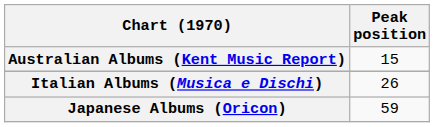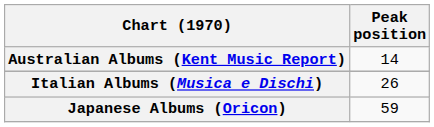Australian Albums (Kent Music Report) | Peak position: 15 -> 14
